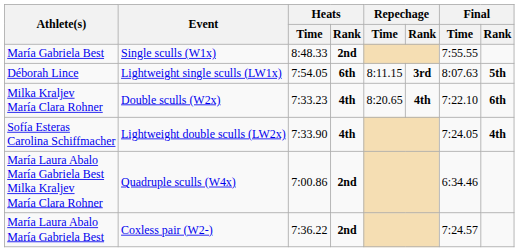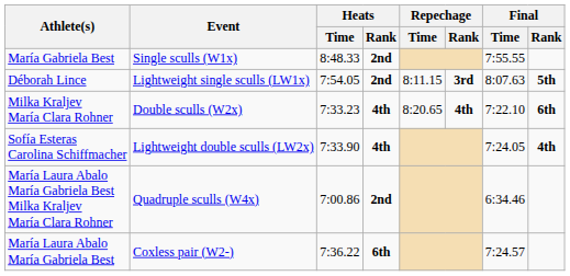Déborah Lince | Heats / Rank: 6th -> 2nd
María Laura Abalo María Gabriela Best | Heats / Rank: 2nd -> 6th
